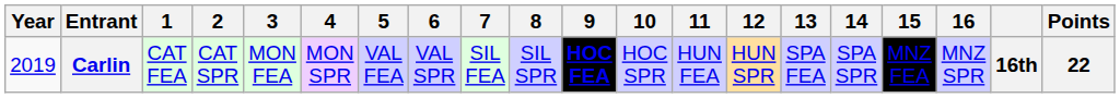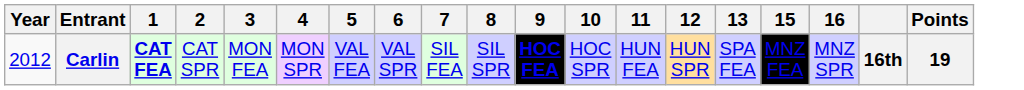- column: 14 | SPA SPR
Carlin | Year: 2019 -> 2012
Carlin | 1: normal -> bold
Carlin | Points: 22 -> 19
